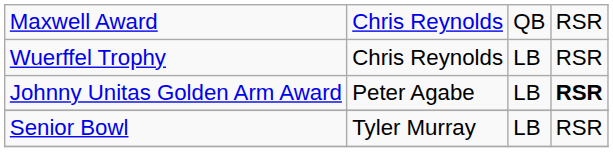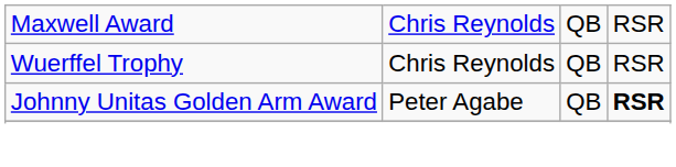Wuerffel Trophy | column 3: LB -> QB
Johnny Unitas Golden Arm Award | column 3: LB -> QB
- row: Senior Bowl | Tyler Murray | LB | RSR
